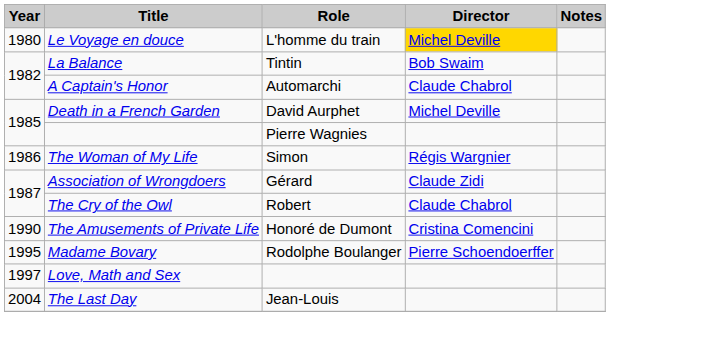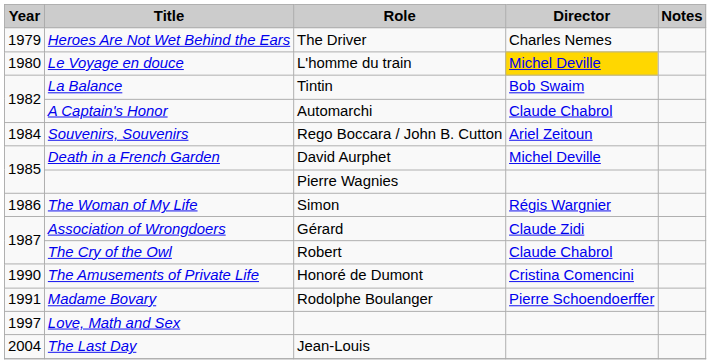+ row: 1979 | Heroes Are Not Wet Behind the Ears | The Driver | Charles Nemes
+ row: 1984 | Souvenirs, Souvenirs | Rego Boccara / John B. Cutton | Ariel Zeitoun
Madame Bovary | Year: 1995 -> 1991
